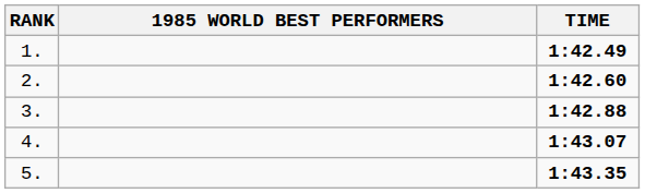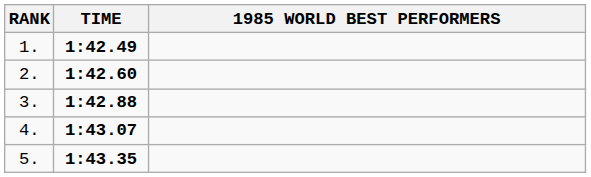columns swapped: 1985 WORLD BEST PERFORMERS <-> TIME
